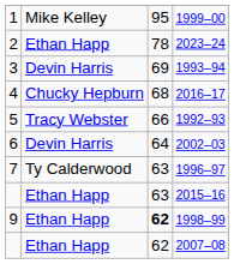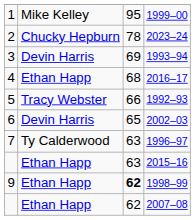2023–24 | column 2: Ethan Happ -> Chucky Hepburn
2016–17 | column 2: Chucky Hepburn -> Ethan Happ
2002–03 | column 3: 64 -> 65
